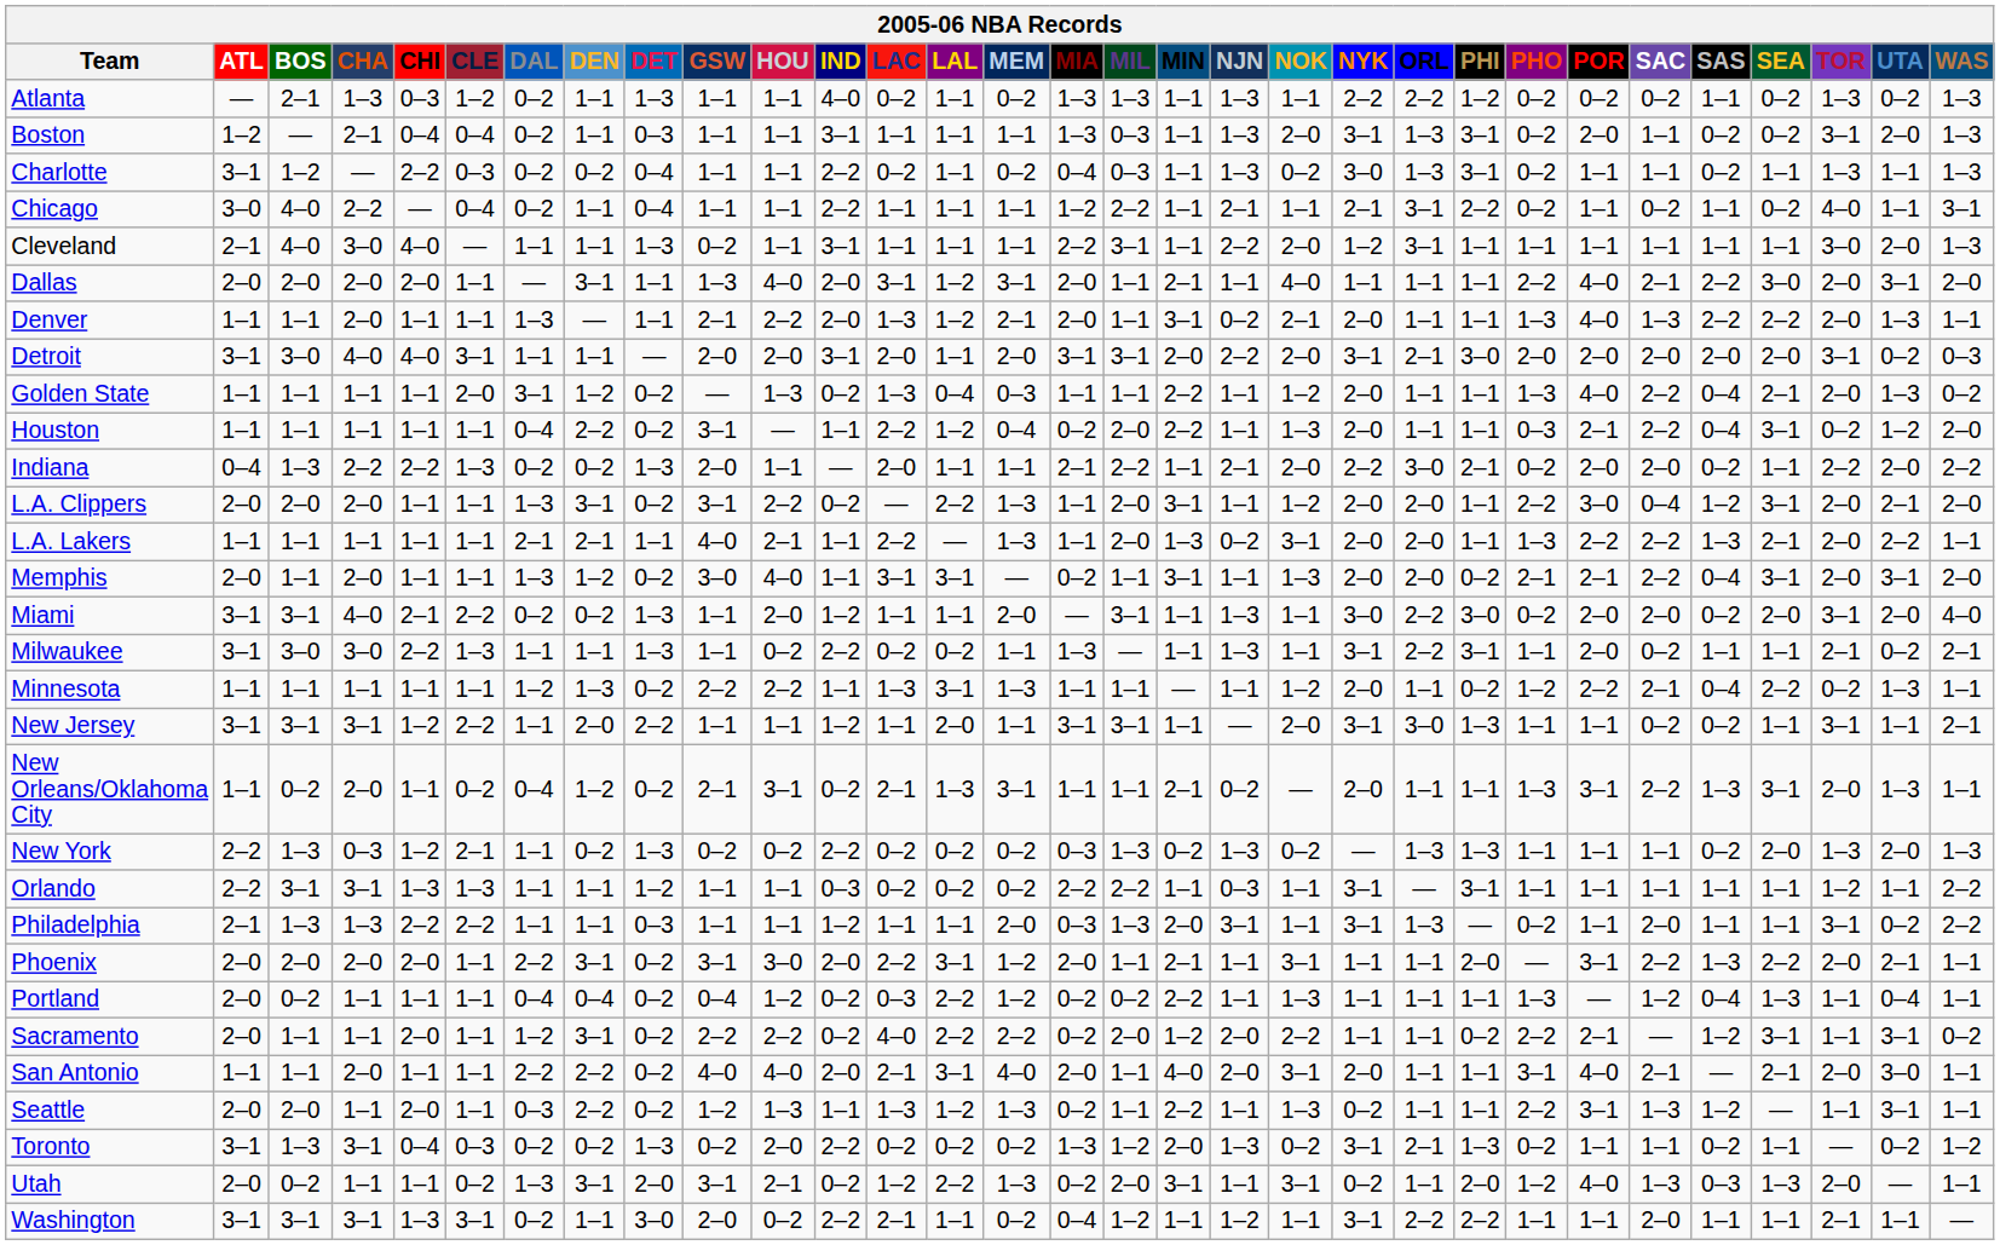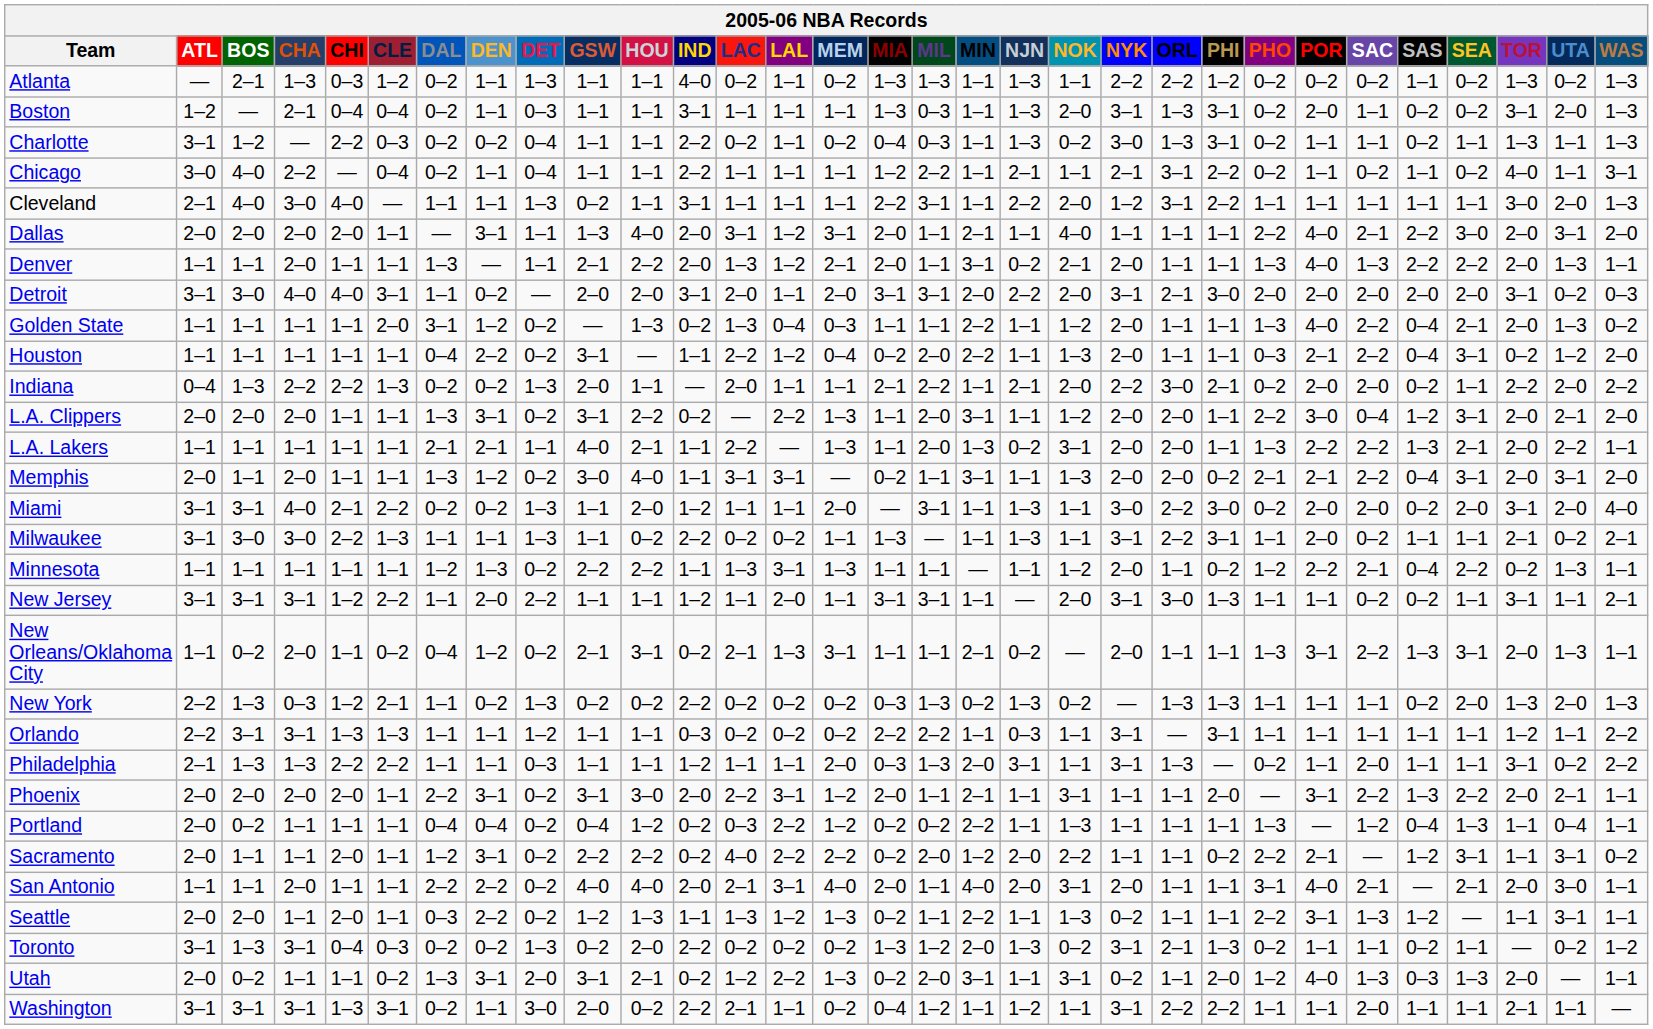Cleveland | PHI: 1–1 -> 2–2
Detroit | DEN: 1–1 -> 0–2
